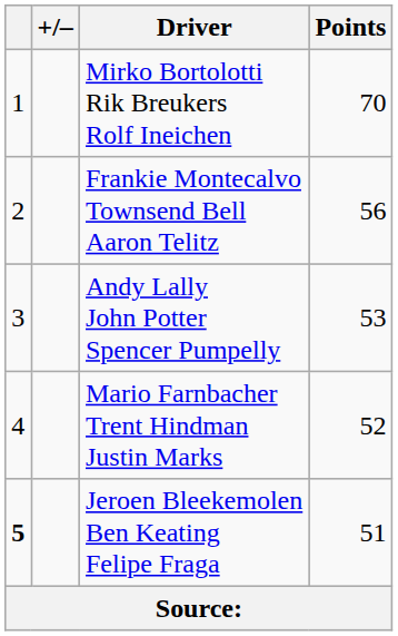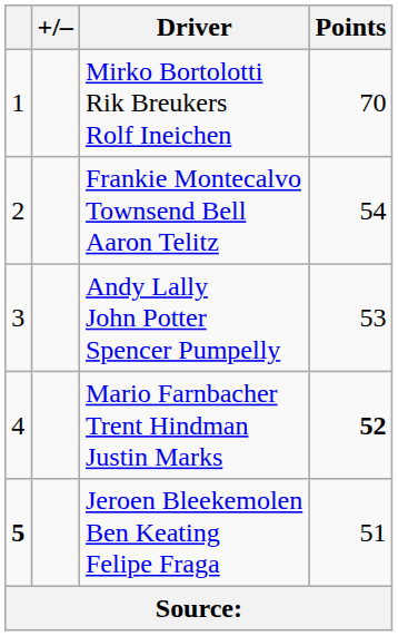Frankie Montecalvo Townsend Bell Aaron Telitz | Points: 56 -> 54
Mario Farnbacher Trent Hindman Justin Marks | Points: normal -> bold
